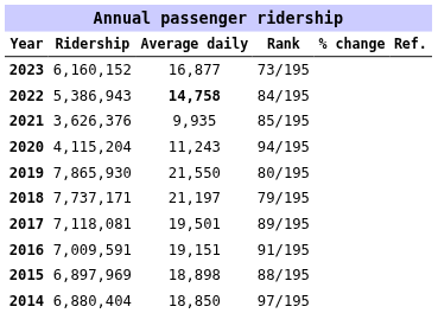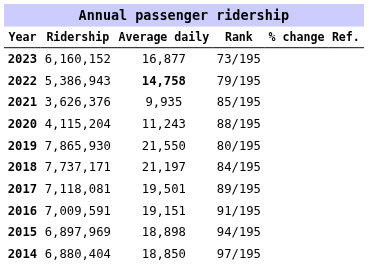2022 | Rank: 84/195 -> 79/195
2020 | Rank: 94/195 -> 88/195
2018 | Rank: 79/195 -> 84/195
2015 | Rank: 88/195 -> 94/195
